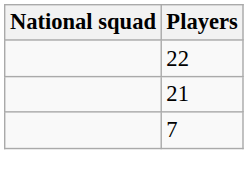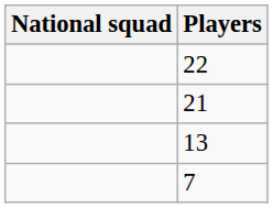+ row: 13
